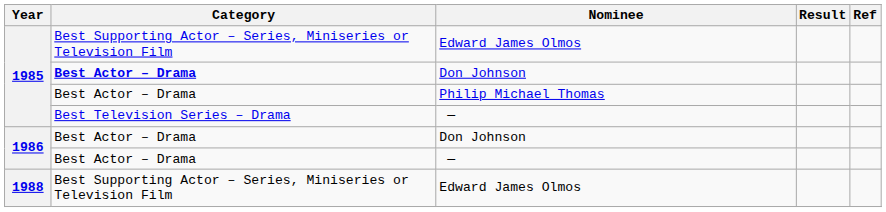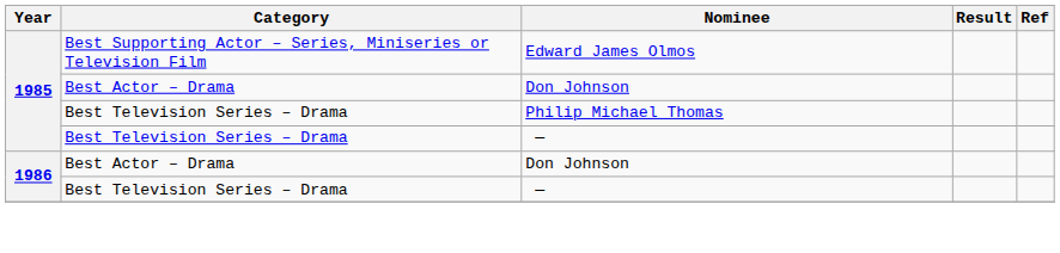1985 / Don Johnson | Category: bold -> normal
Philip Michael Thomas | Category: Best Actor – Drama -> Best Television Series – Drama
1986 / — | Category: Best Actor – Drama -> Best Television Series – Drama
- row: 1988 | Best Supporting Actor – Series, Miniseries or Television Film | Edward James Olmos
